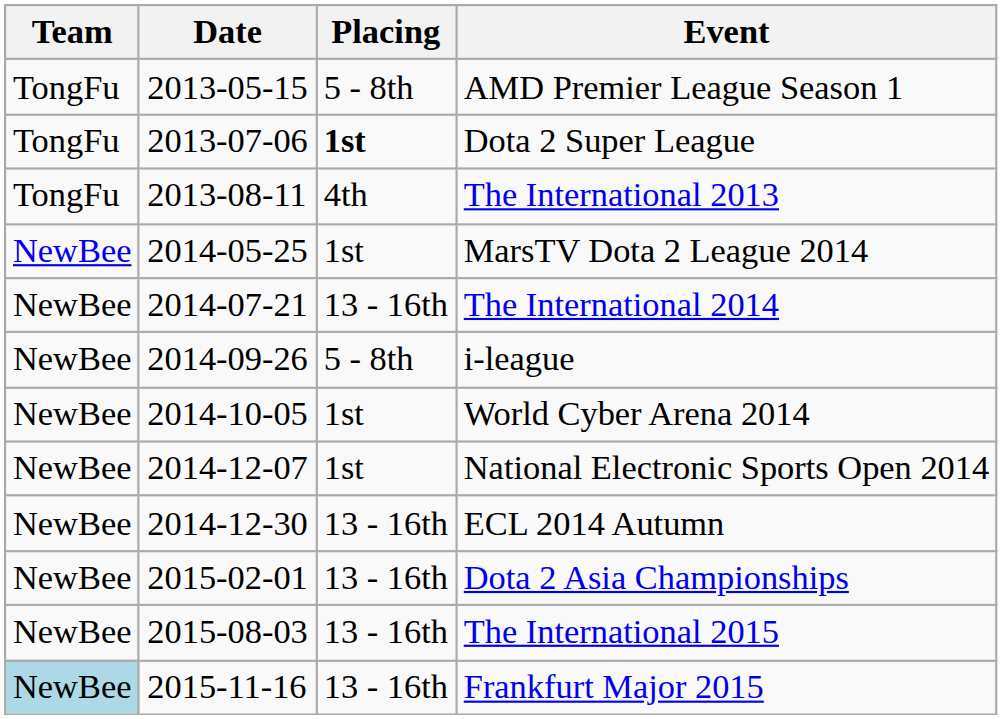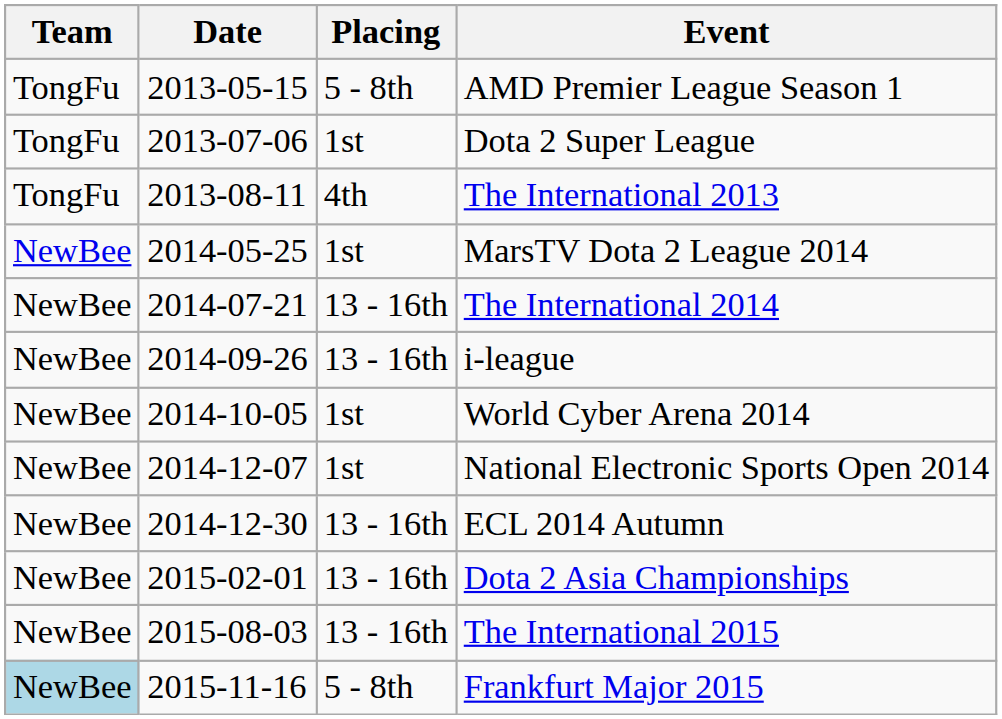Dota 2 Super League | Placing: bold -> normal
i-league | Placing: 5 - 8th -> 13 - 16th
Frankfurt Major 2015 | Placing: 13 - 16th -> 5 - 8th
